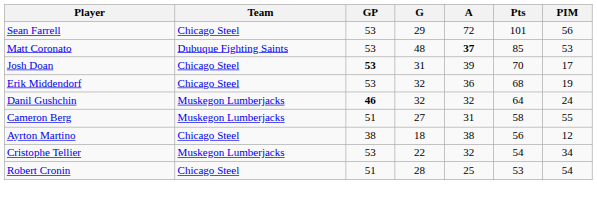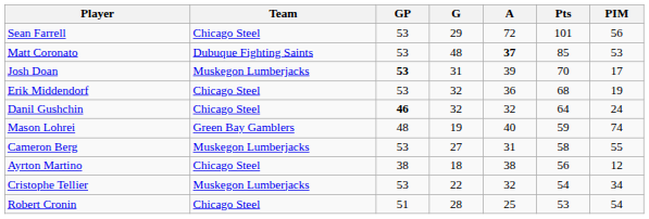Josh Doan | Team: Chicago Steel -> Muskegon Lumberjacks
Danil Gushchin | Team: Muskegon Lumberjacks -> Chicago Steel
+ row: Mason Lohrei | Green Bay Gamblers | 48 | 19 | 40 | 59 | 74
Cameron Berg | GP: 51 -> 53
